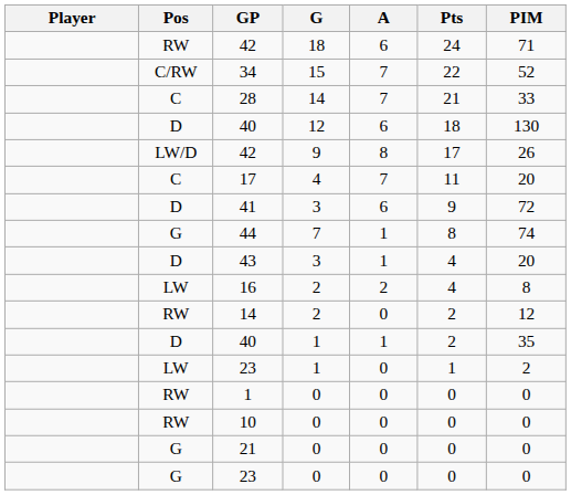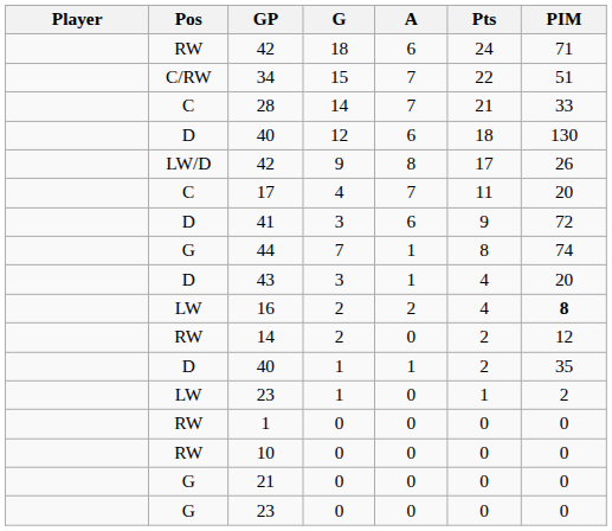34 | PIM: 52 -> 51
16 | PIM: normal -> bold
